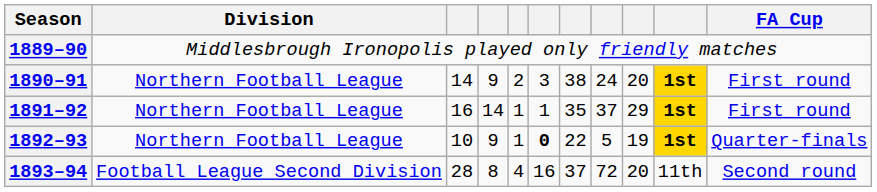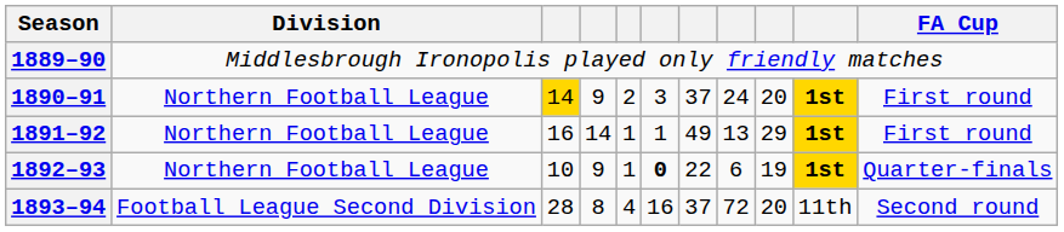1890–91 | column 3: no background -> gold background
1890–91 | column 7: 38 -> 37
1891–92 | column 7: 35 -> 49
1891–92 | column 8: 37 -> 13
1892–93 | column 8: 5 -> 6
